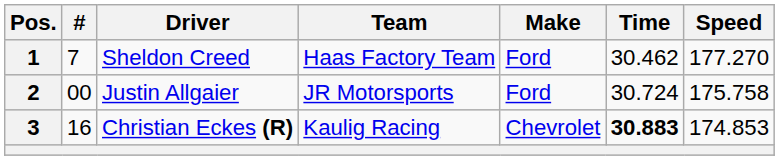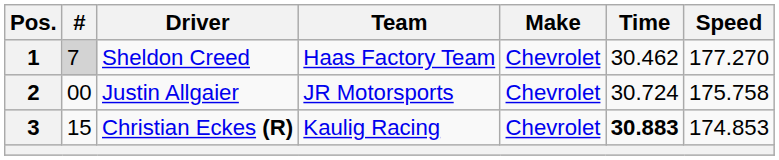1 | #: no background -> lightgrey background
1 | Make: Ford -> Chevrolet
2 | Make: Ford -> Chevrolet
3 | #: 16 -> 15
